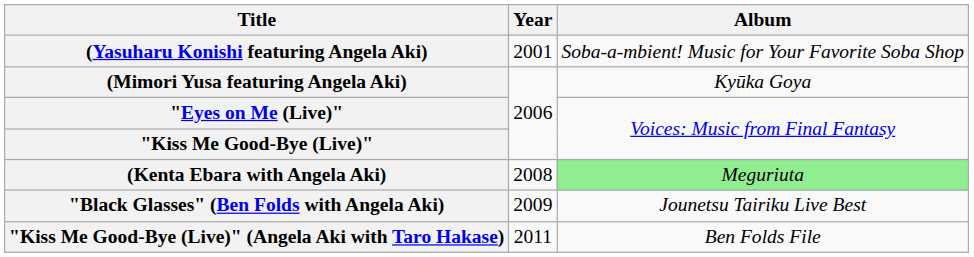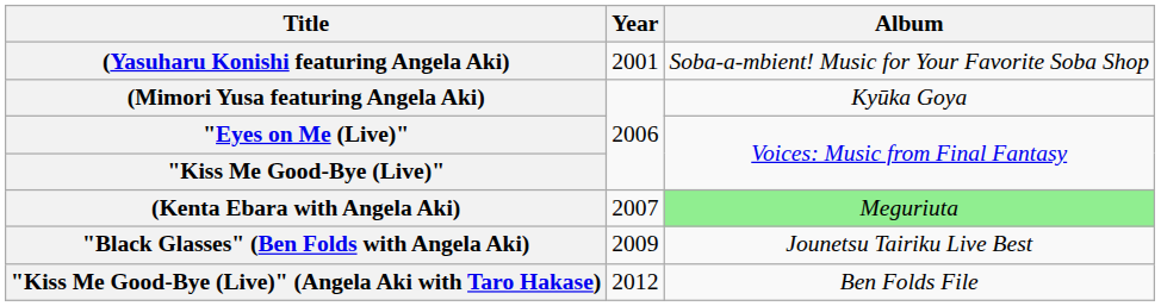(Kenta Ebara with Angela Aki) | Year: 2008 -> 2007
"Kiss Me Good-Bye (Live)" (Angela Aki with Taro Hakase) | Year: 2011 -> 2012
